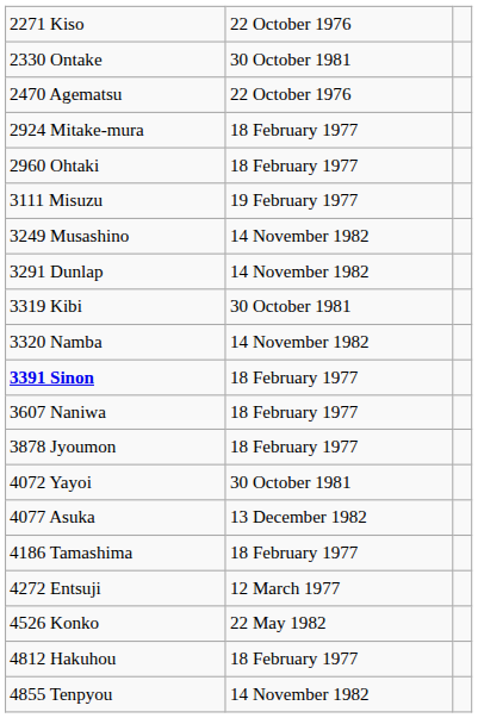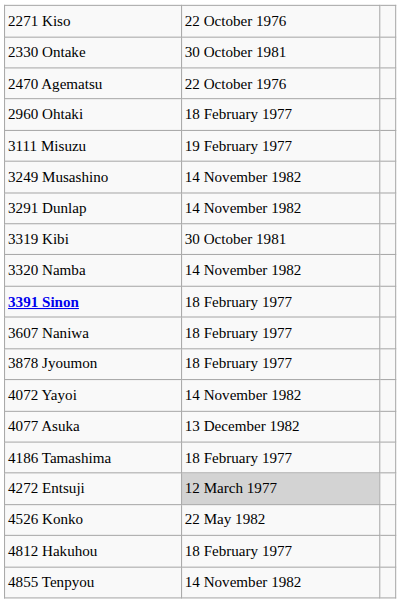- row: 2924 Mitake-mura | 18 February 1977
4072 Yayoi | column 2: 30 October 1981 -> 14 November 1982
4272 Entsuji | column 2: no background -> lightgrey background
